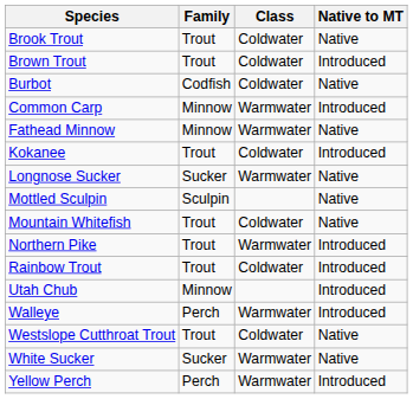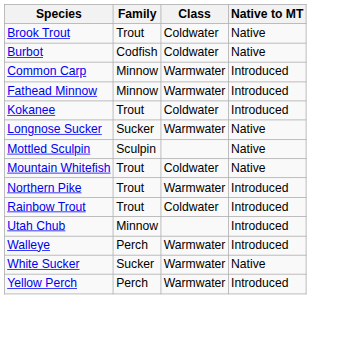- row: Brown Trout | Trout | Coldwater | Introduced
Fathead Minnow | Native to MT: Native -> Introduced
- row: Westslope Cutthroat Trout | Trout | Coldwater | Native
